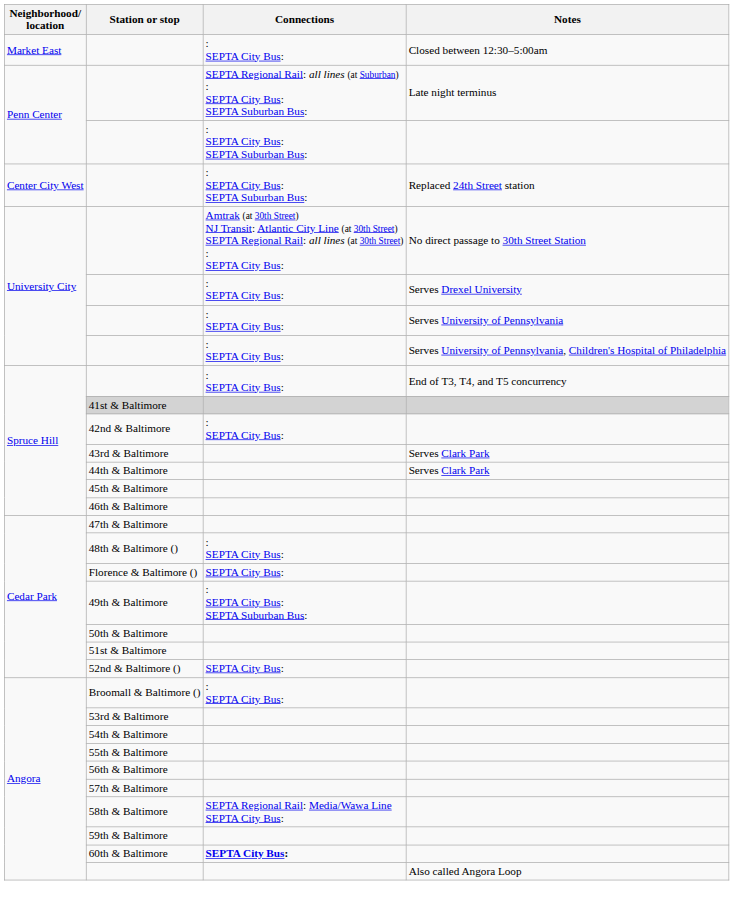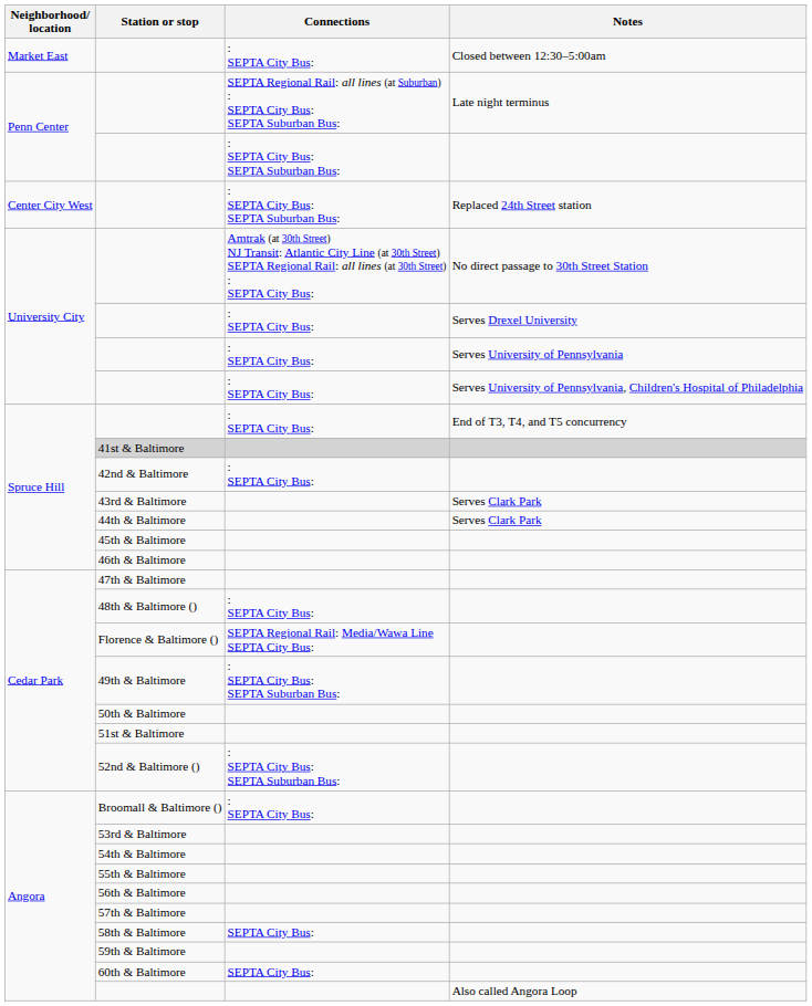Florence & Baltimore () | Connections: SEPTA City Bus: -> SEPTA Regional Rail: Media/Wawa Line SEPTA City Bus:
52nd & Baltimore () | Connections: SEPTA City Bus: -> : SEPTA City Bus: SEPTA Suburban Bus:
58th & Baltimore | Connections: SEPTA Regional Rail: Media/Wawa Line SEPTA City Bus: -> SEPTA City Bus:
60th & Baltimore | Connections: bold -> normal
